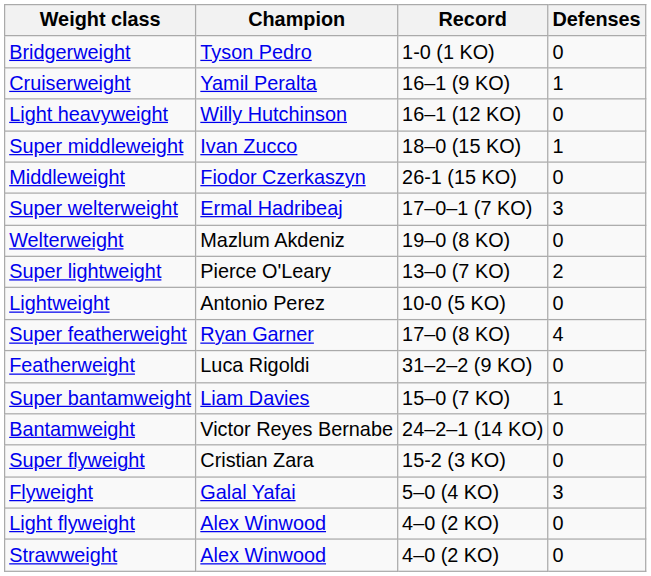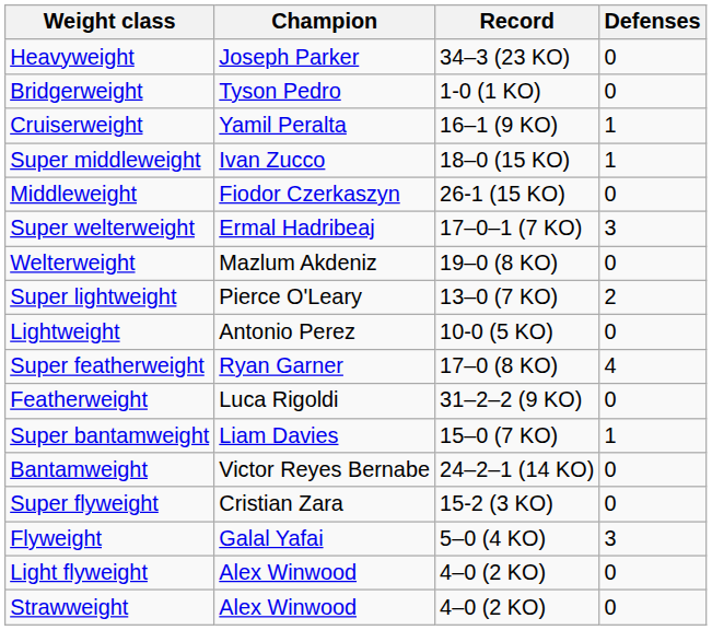+ row: Heavyweight | Joseph Parker | 34–3 (23 KO) | 0
- row: Light heavyweight | Willy Hutchinson | 16–1 (12 KO) | 0
